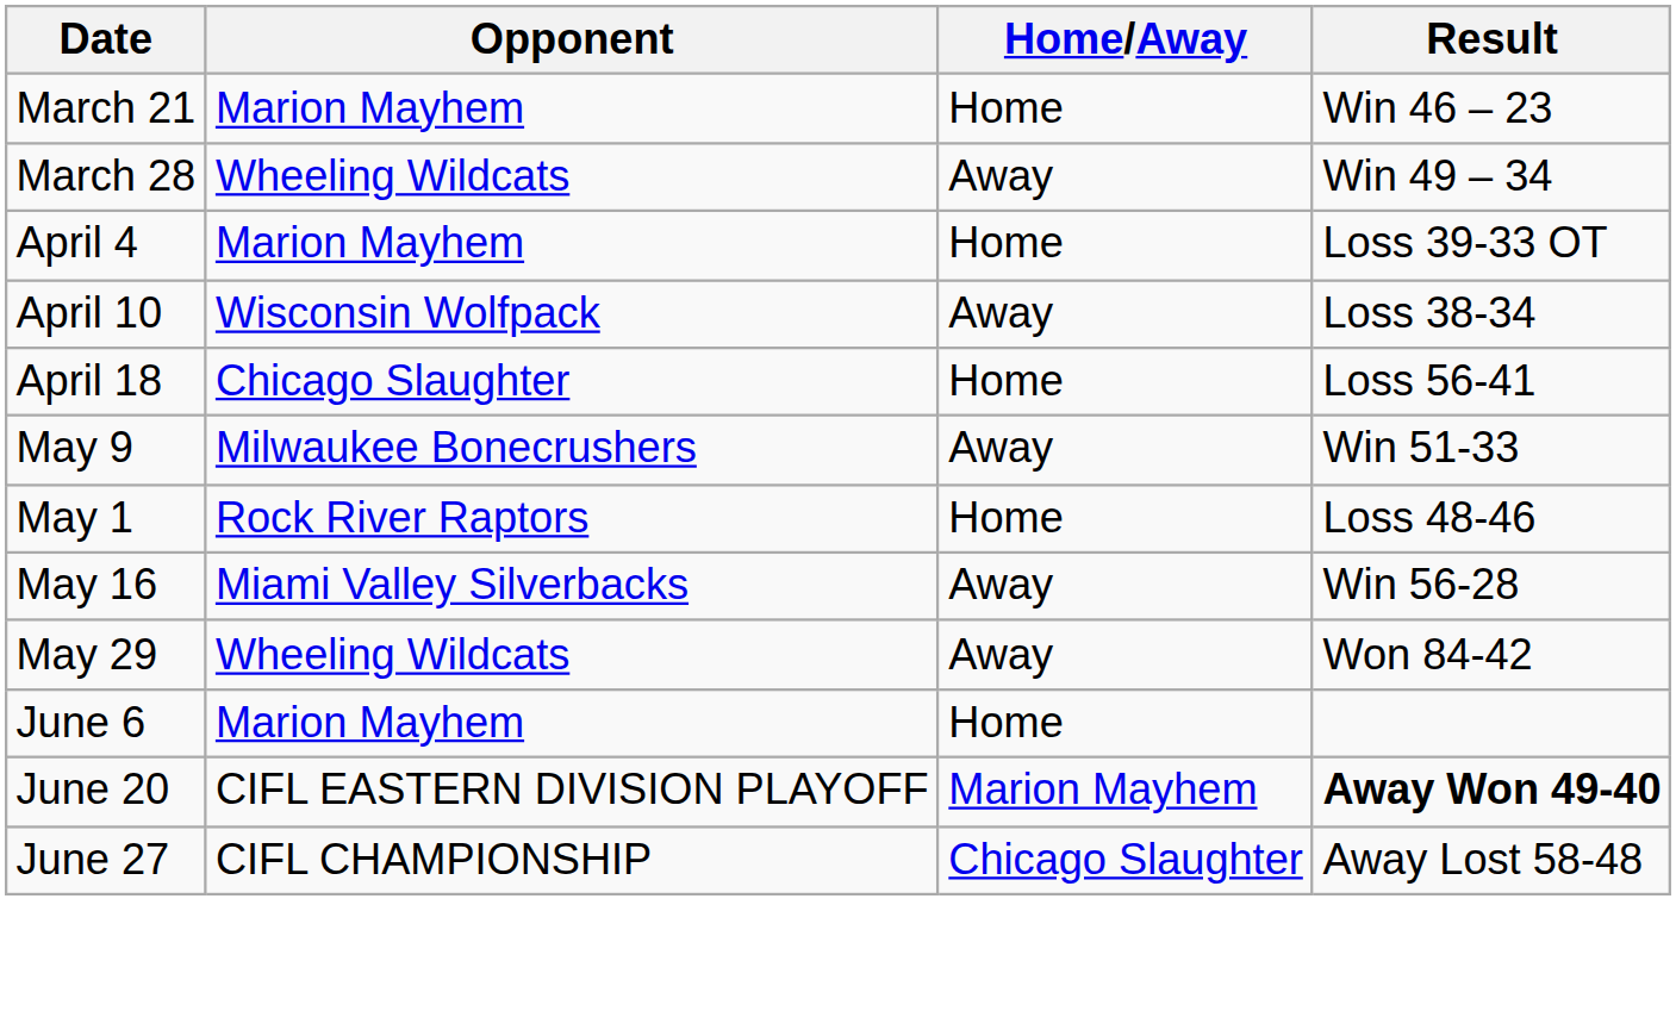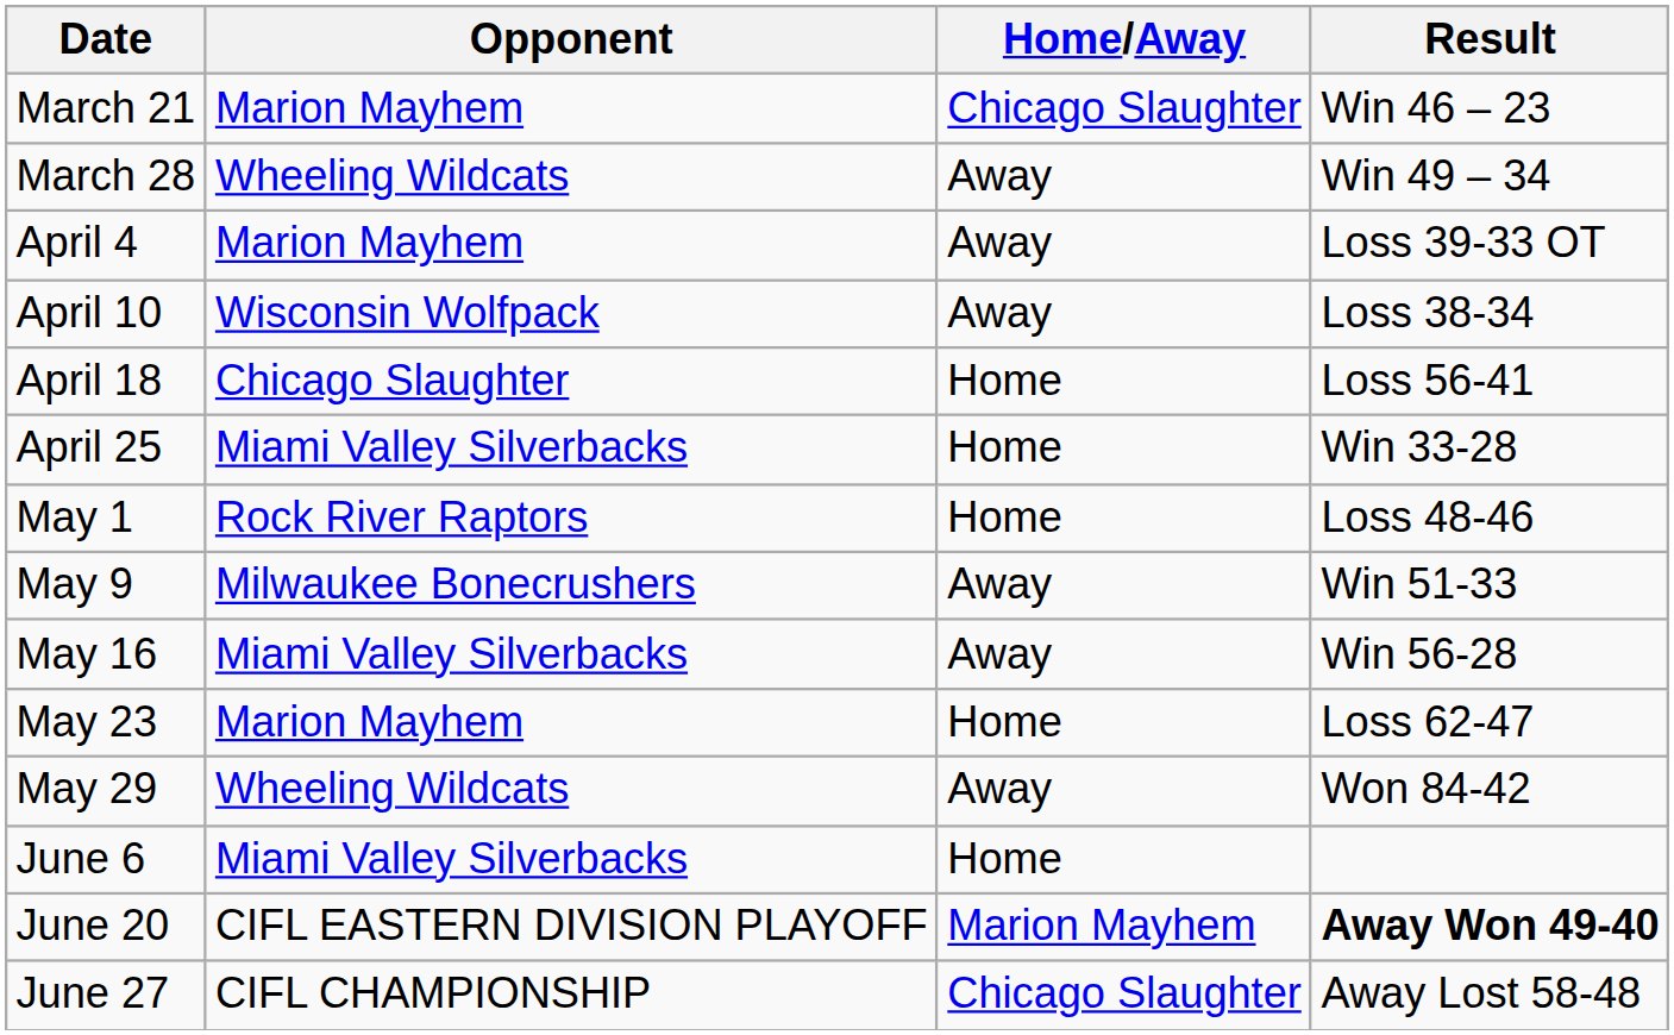March 21 | Home/Away: Home -> Chicago Slaughter
April 4 | Home/Away: Home -> Away
+ row: April 25 | Miami Valley Silverbacks | Home | Win 33-28
rows swapped: May 1 <-> May 9
+ row: May 23 | Marion Mayhem | Home | Loss 62-47
June 6 | Opponent: Marion Mayhem -> Miami Valley Silverbacks
